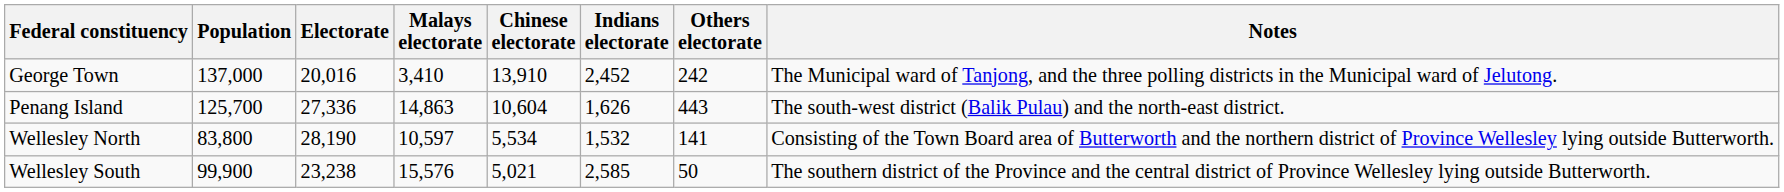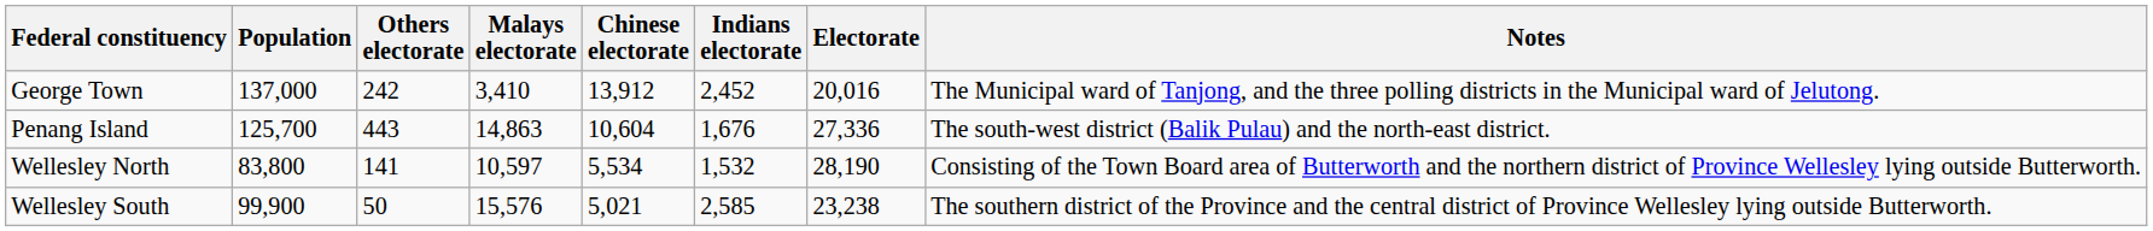columns swapped: Electorate <-> Others electorate
George Town | Chinese electorate: 13,910 -> 13,912
Penang Island | Indians electorate: 1,626 -> 1,676
